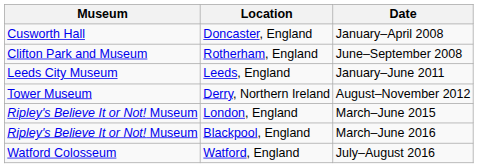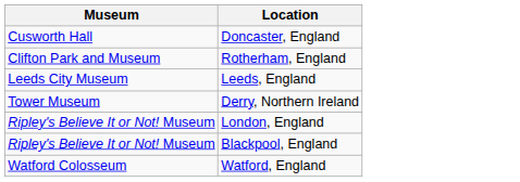- column: Date | January–April 2008 | June–September 2008 | January–June 2011 | August–November 2012 | March–June 2015 | March–June 2016 | July–August 2016
